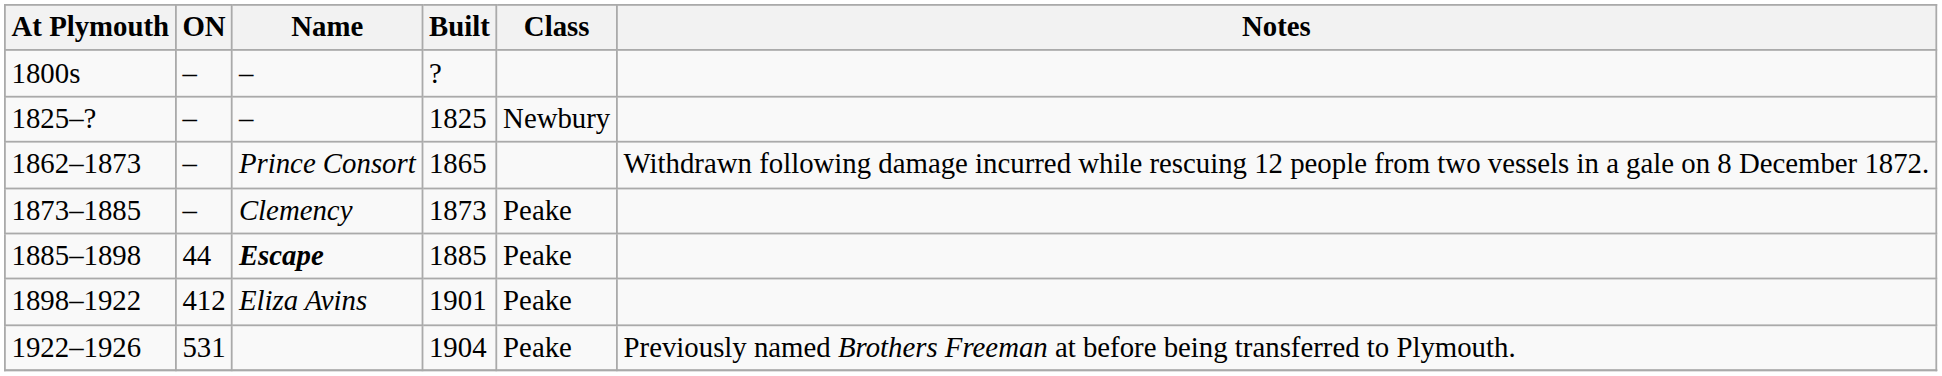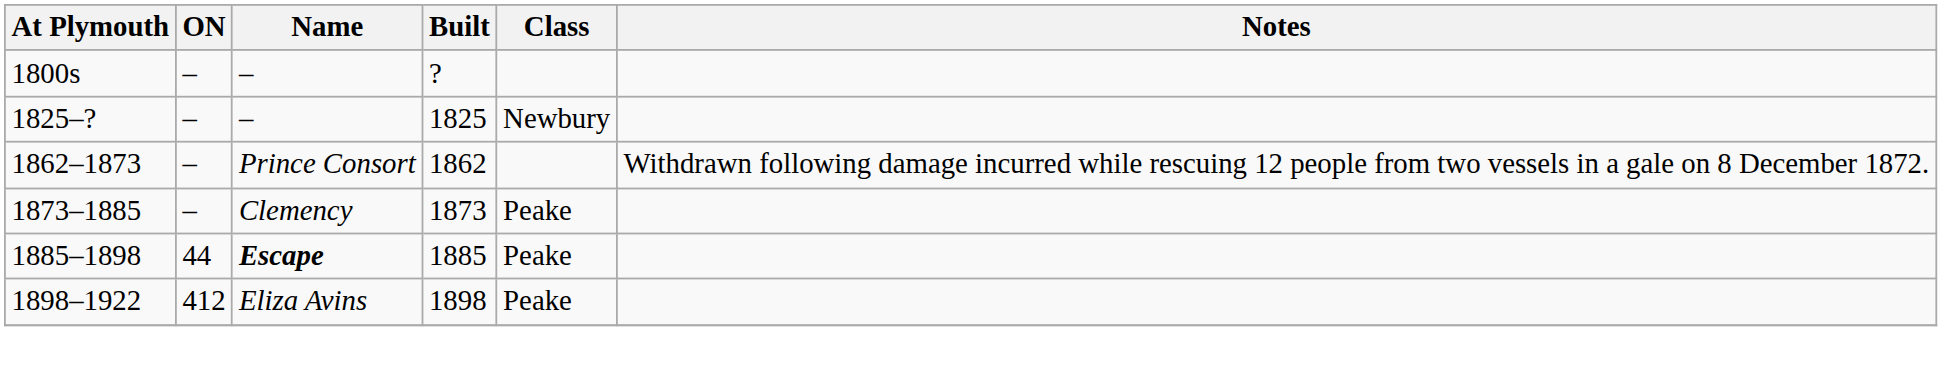1862–1873 | Built: 1865 -> 1862
1898–1922 | Built: 1901 -> 1898
- row: 1922–1926 | 531 | 1904 | Peake | Previously named Brothers Freeman at before being transferred to Plymouth.
